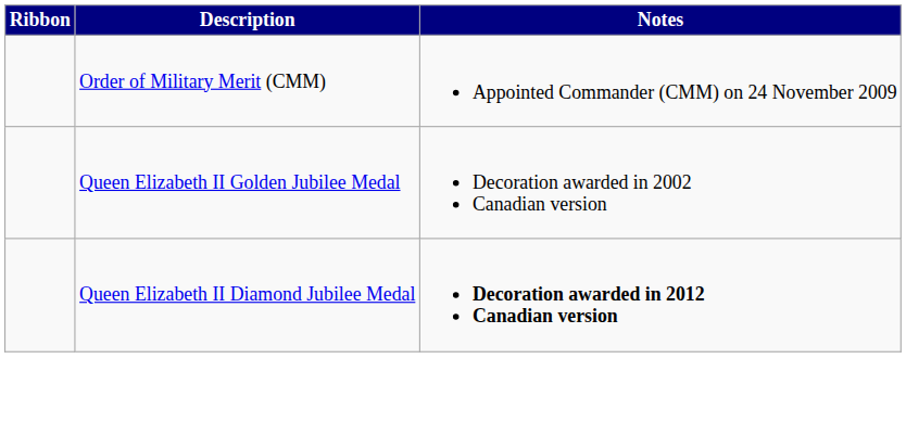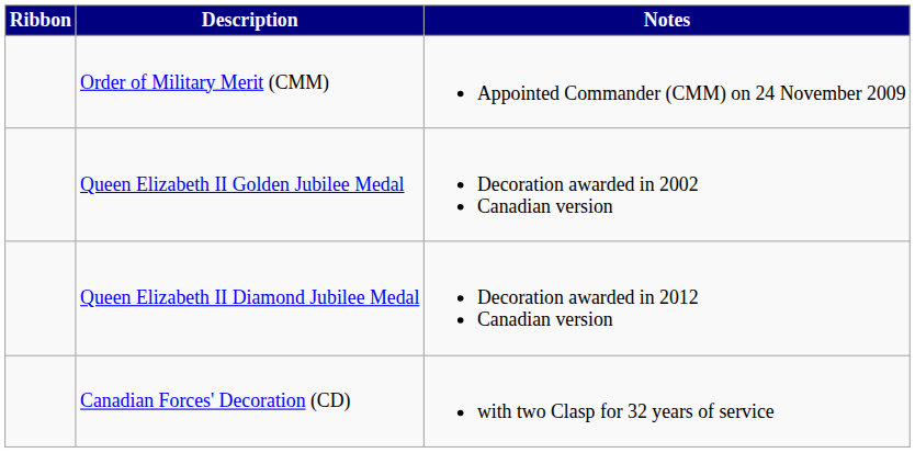Queen Elizabeth II Diamond Jubilee Medal | Notes: bold -> normal
+ row: Canadian Forces' Decoration (CD) | with two Clasp for 32 years of service
